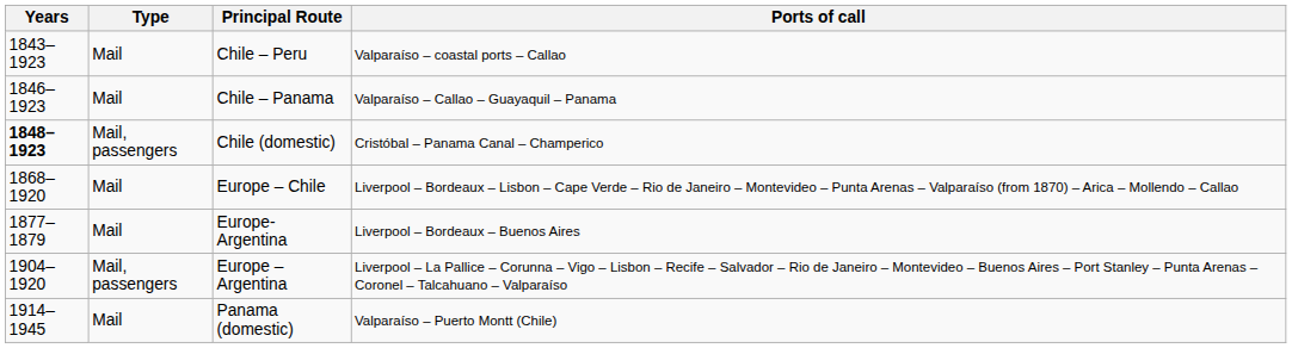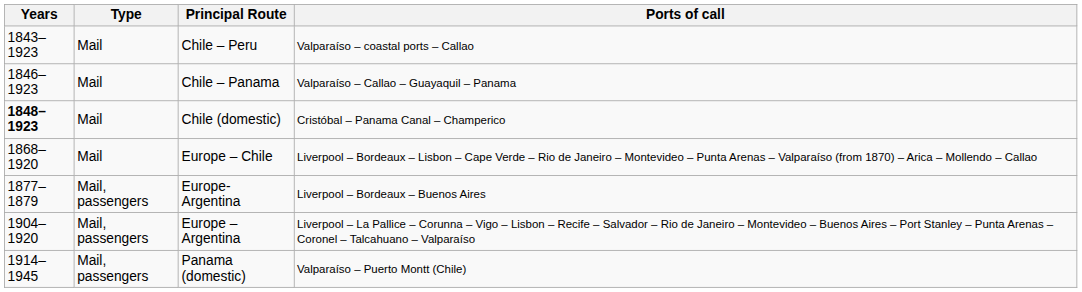Chile (domestic) | Type: Mail, passengers -> Mail
Europe- Argentina | Type: Mail -> Mail, passengers
Panama (domestic) | Type: Mail -> Mail, passengers
